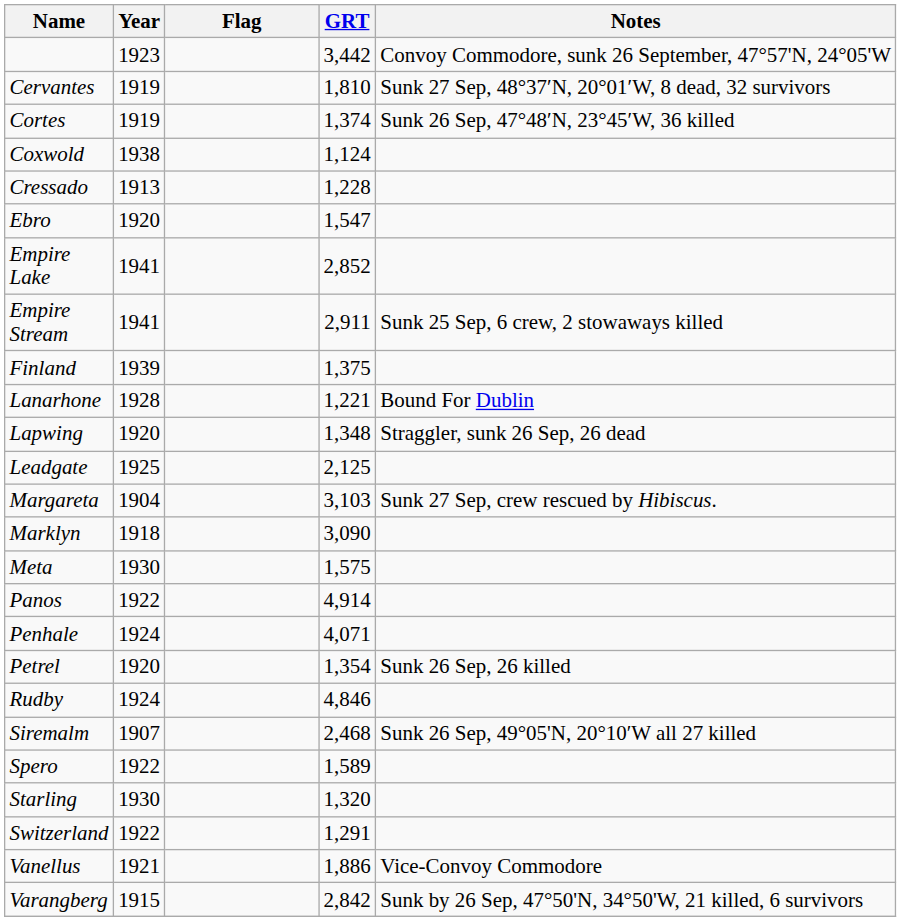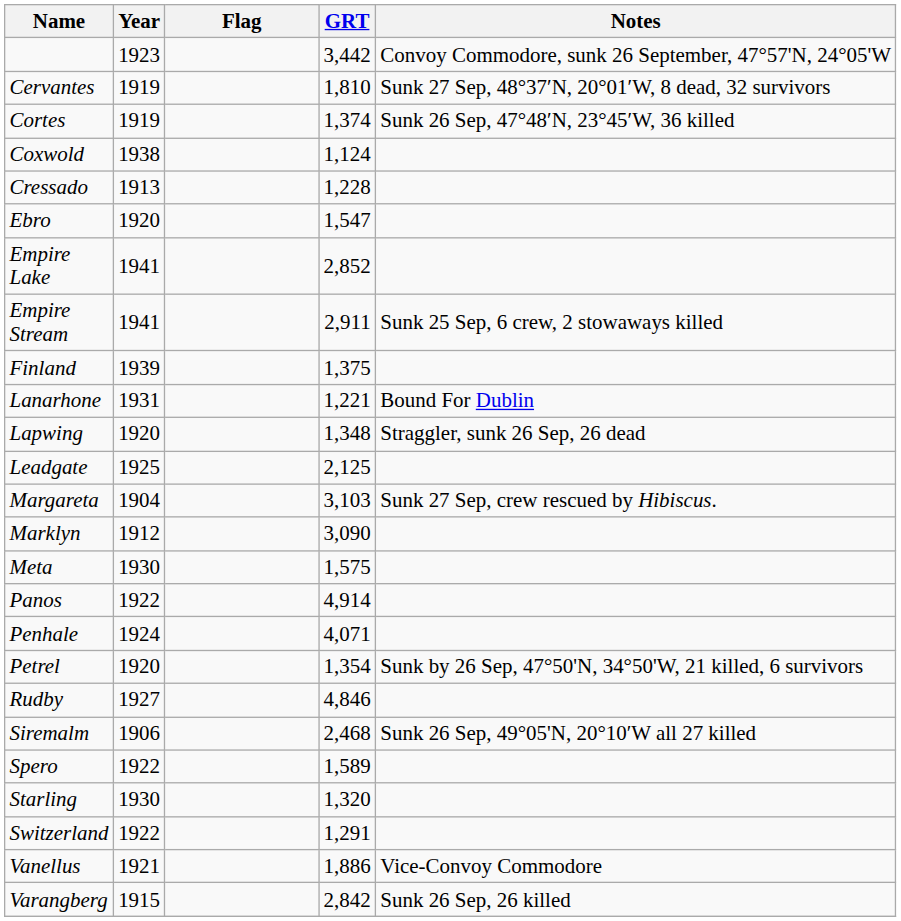Lanarhone | Year: 1928 -> 1931
Marklyn | Year: 1918 -> 1912
Petrel | Notes: Sunk 26 Sep, 26 killed -> Sunk by 26 Sep, 47°50'N, 34°50'W, 21 killed, 6 survivors
Rudby | Year: 1924 -> 1927
Siremalm | Year: 1907 -> 1906
Varangberg | Notes: Sunk by 26 Sep, 47°50'N, 34°50'W, 21 killed, 6 survivors -> Sunk 26 Sep, 26 killed
